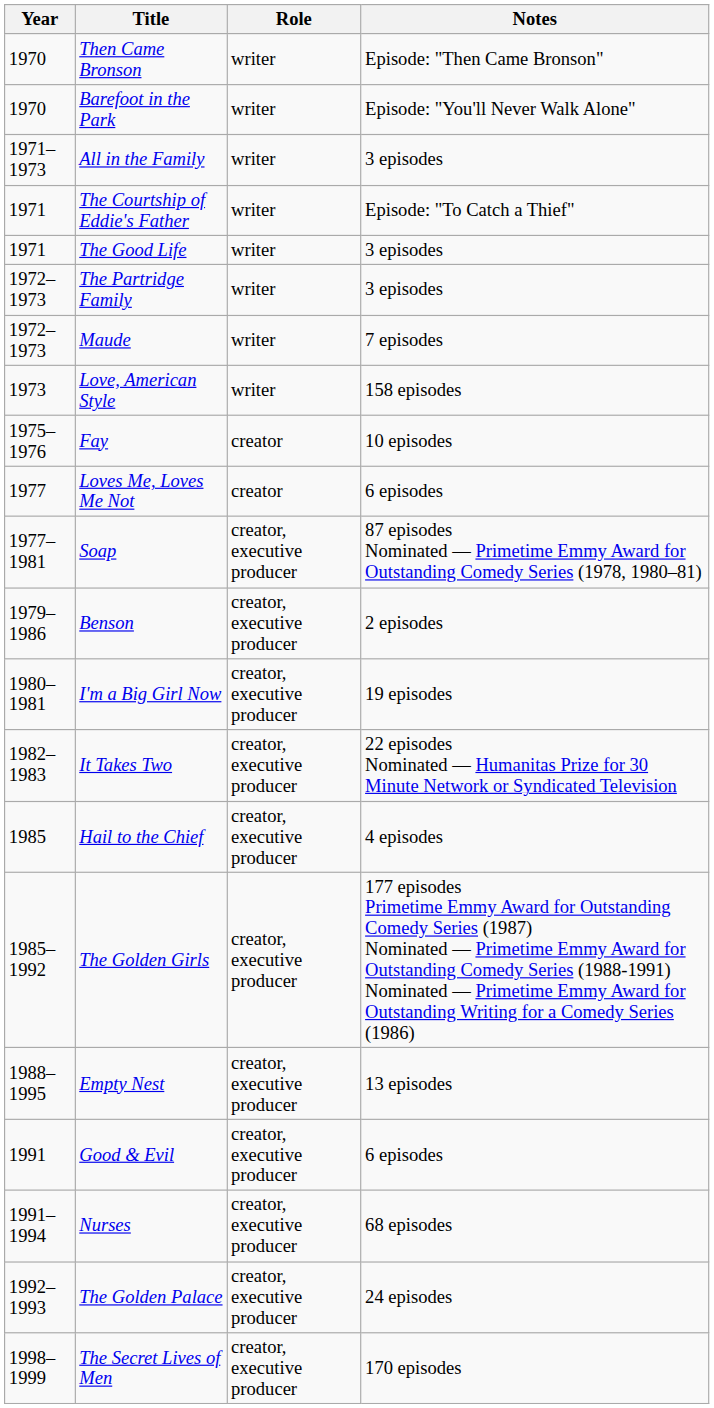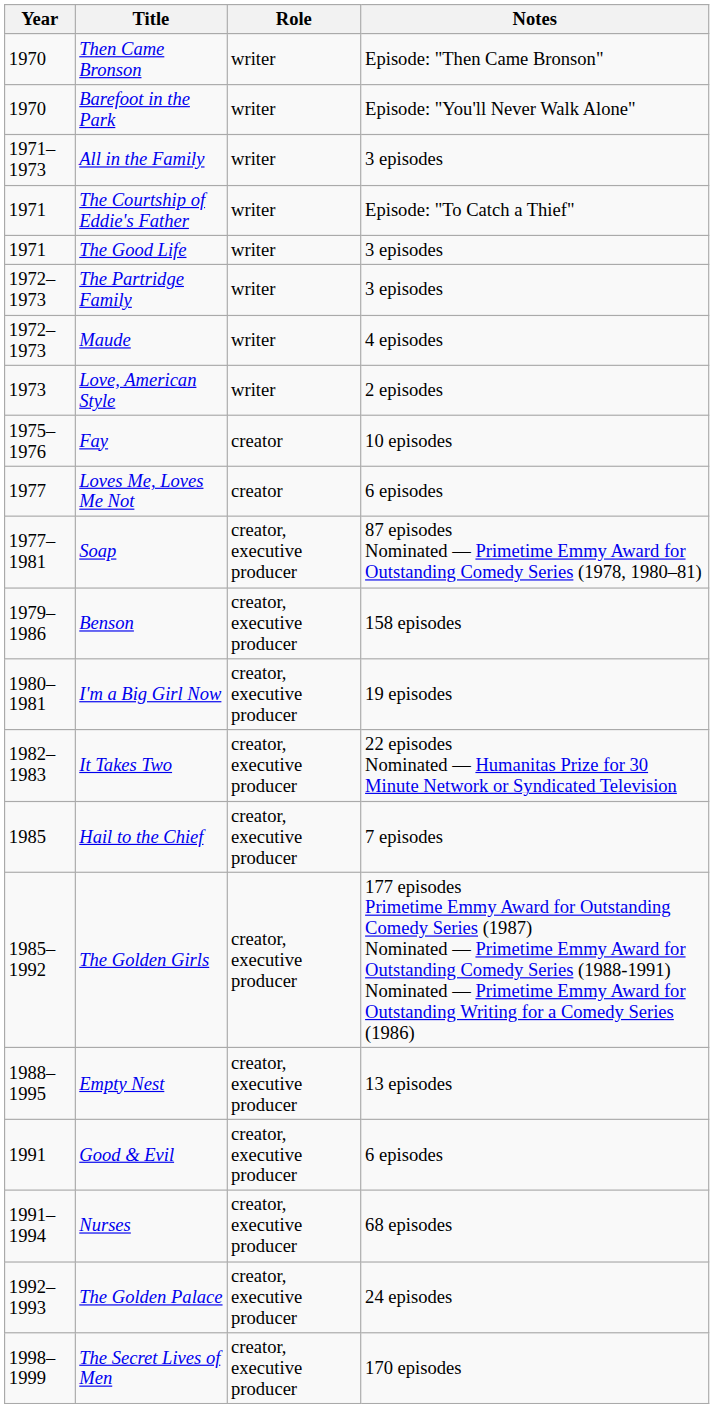Maude | Notes: 7 episodes -> 4 episodes
Love, American Style | Notes: 158 episodes -> 2 episodes
Benson | Notes: 2 episodes -> 158 episodes
Hail to the Chief | Notes: 4 episodes -> 7 episodes
